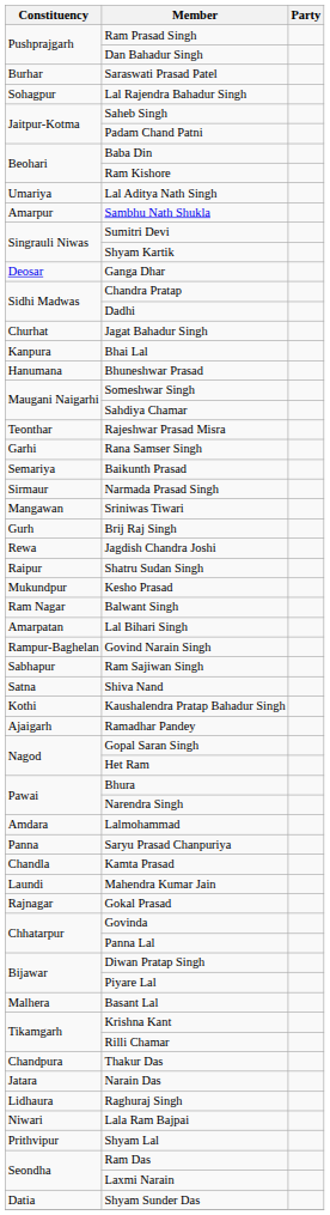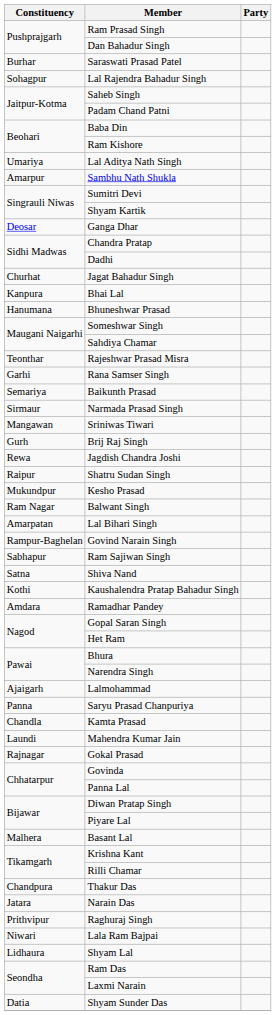Ramadhar Pandey | Constituency: Ajaigarh -> Amdara
Lalmohammad | Constituency: Amdara -> Ajaigarh
Raghuraj Singh | Constituency: Lidhaura -> Prithvipur
Shyam Lal | Constituency: Prithvipur -> Lidhaura
